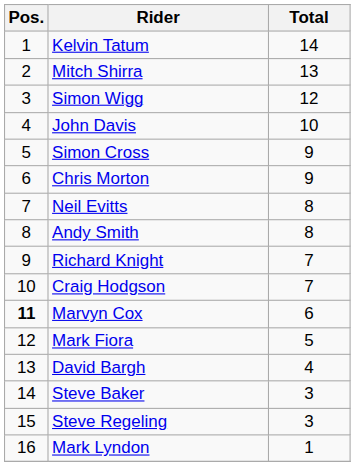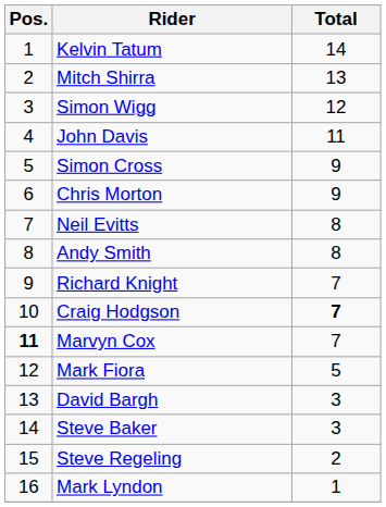John Davis | Total: 10 -> 11
Craig Hodgson | Total: normal -> bold
Marvyn Cox | Total: 6 -> 7
David Bargh | Total: 4 -> 3
Steve Regeling | Total: 3 -> 2
